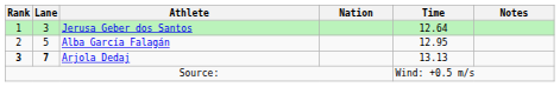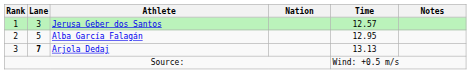Jerusa Geber dos Santos | Time: 12.64 -> 12.57
Arjola Dedaj | Rank: bold -> normal
